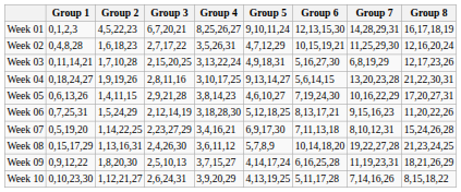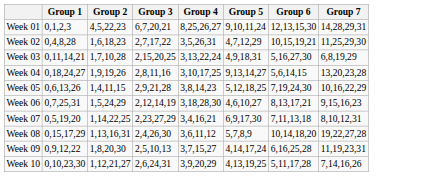- column: Group 8 | 16,17,18,19 | 12,16,20,24 | 12,17,23,26 | 21,22,30,31 | 17,20,27,31 | 11,20,22,26 | 15,24,26,28 | 21,23,24,25 | 18,21,26,29 | 8,15,18,22
Week 05 | Group 5: 4,6,10,27 -> 5,12,18,25
Week 06 | Group 5: 5,12,18,25 -> 4,6,10,27
